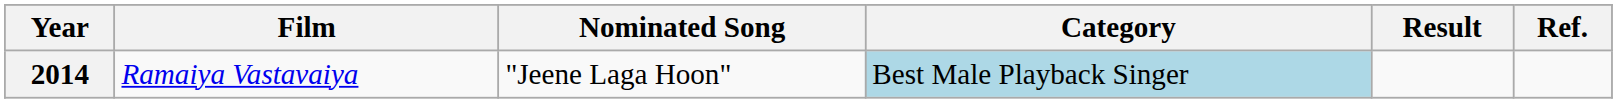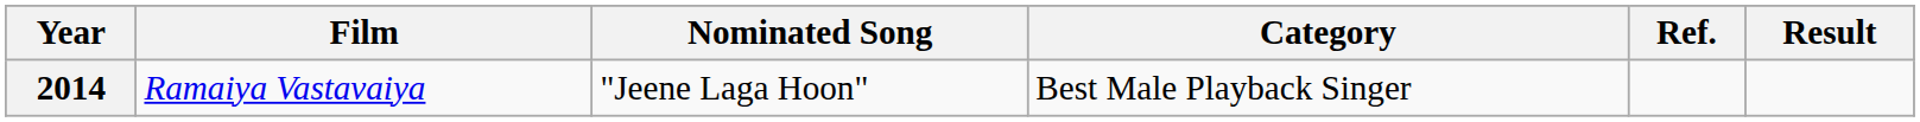columns swapped: Result <-> Ref.
2014 | Category: lightblue background -> no background
